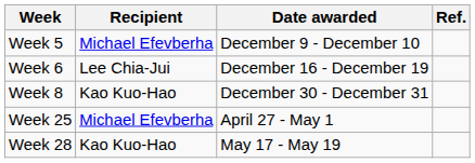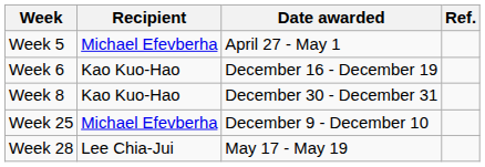Week 5 | Date awarded: December 9 - December 10 -> April 27 - May 1
Week 6 | Recipient: Lee Chia-Jui -> Kao Kuo-Hao
Week 25 | Date awarded: April 27 - May 1 -> December 9 - December 10
Week 28 | Recipient: Kao Kuo-Hao -> Lee Chia-Jui
